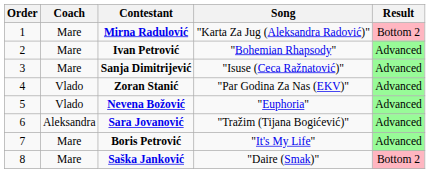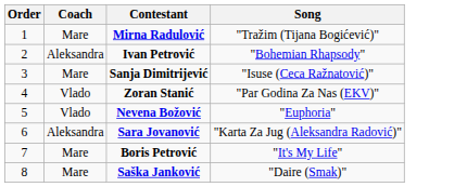- column: Result | Bottom 2 | Advanced | Advanced | Advanced | Advanced | Advanced | Advanced | Bottom 2
Mirna Radulović | Song: "Karta Za Jug (Aleksandra Radović)" -> "Tražim (Tijana Bogićević)"
Ivan Petrović | Coach: Mare -> Aleksandra
Sara Jovanović | Song: "Tražim (Tijana Bogićević)" -> "Karta Za Jug (Aleksandra Radović)"
